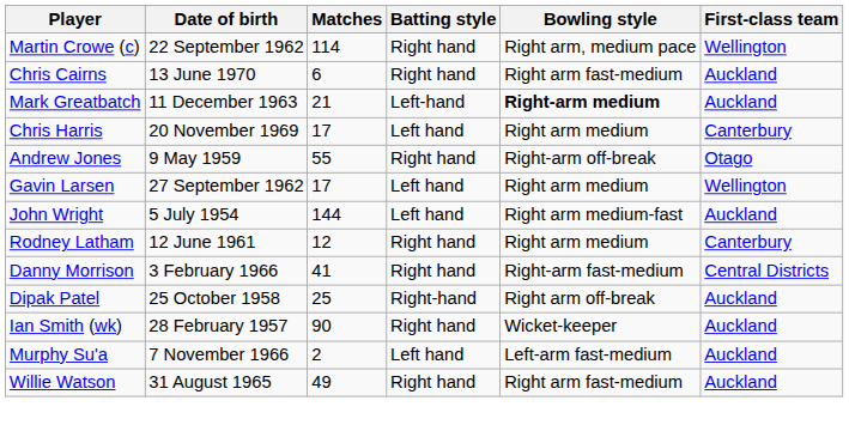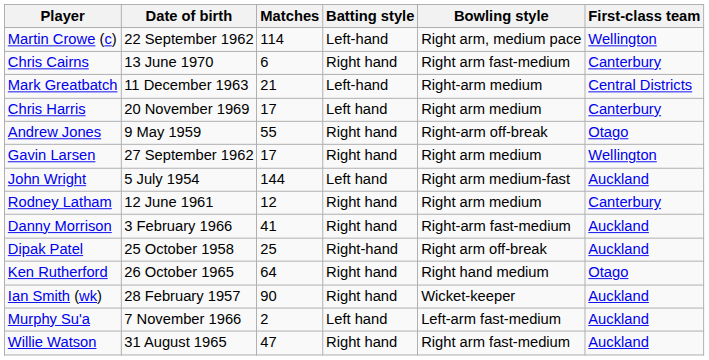Martin Crowe (c) | Batting style: Right hand -> Left-hand
Chris Cairns | First-class team: Auckland -> Canterbury
Mark Greatbatch | Bowling style: bold -> normal
Mark Greatbatch | First-class team: Auckland -> Central Districts
Gavin Larsen | Batting style: Left hand -> Right hand
Danny Morrison | First-class team: Central Districts -> Auckland
+ row: Ken Rutherford | 26 October 1965 | 64 | Right hand | Right hand medium | Otago
Willie Watson | Matches: 49 -> 47
